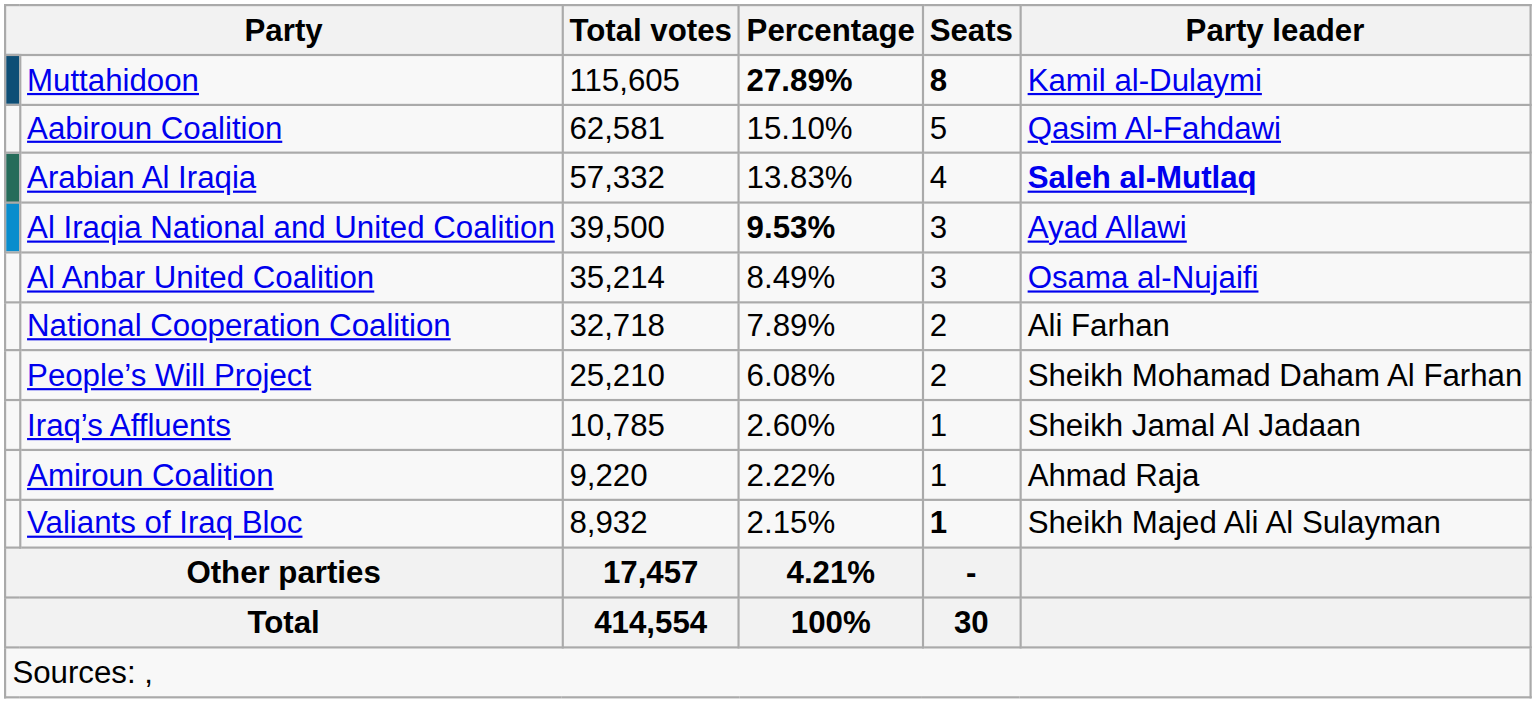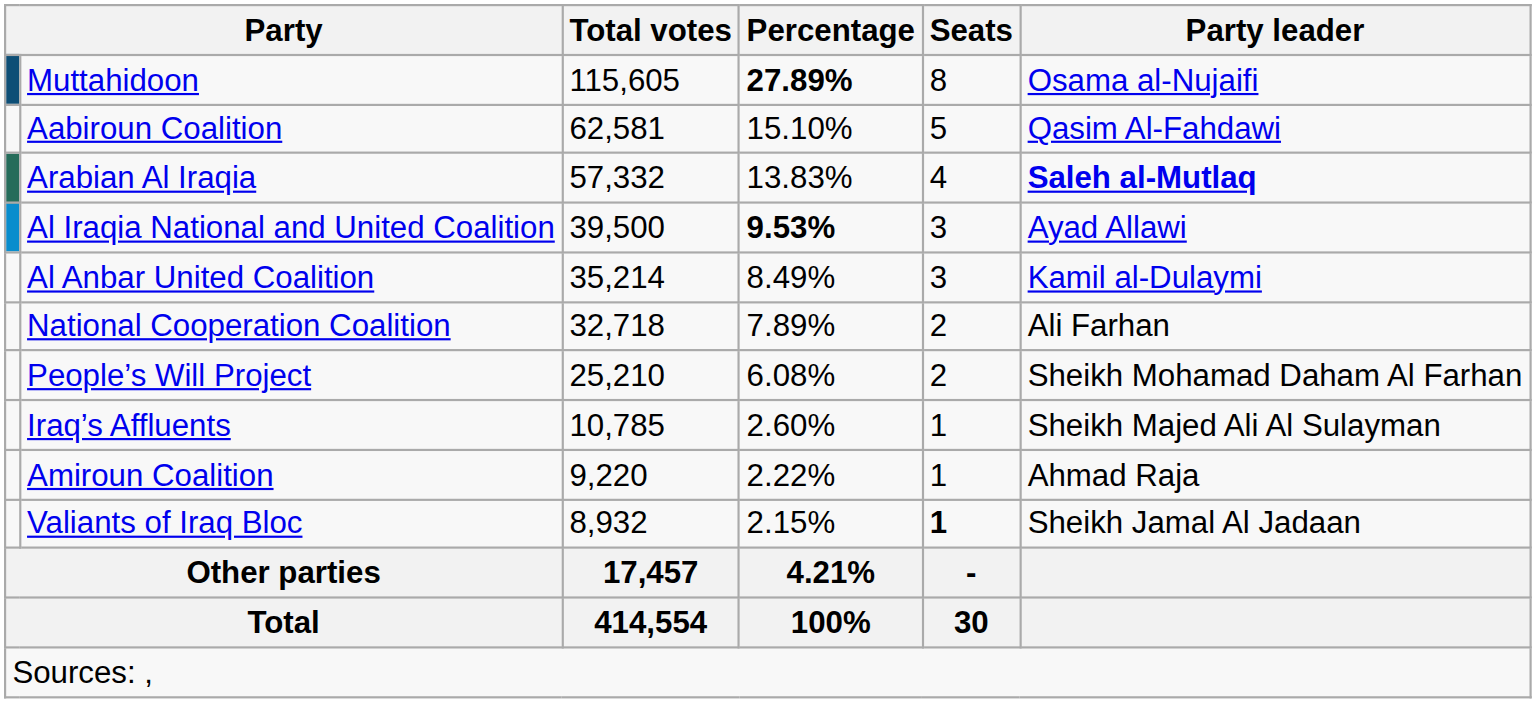Muttahidoon | Seats: bold -> normal
Muttahidoon | Party leader: Kamil al-Dulaymi -> Osama al-Nujaifi
Al Anbar United Coalition | Party leader: Osama al-Nujaifi -> Kamil al-Dulaymi
Iraq’s Affluents | Party leader: Sheikh Jamal Al Jadaan -> Sheikh Majed Ali Al Sulayman
Valiants of Iraq Bloc | Party leader: Sheikh Majed Ali Al Sulayman -> Sheikh Jamal Al Jadaan
